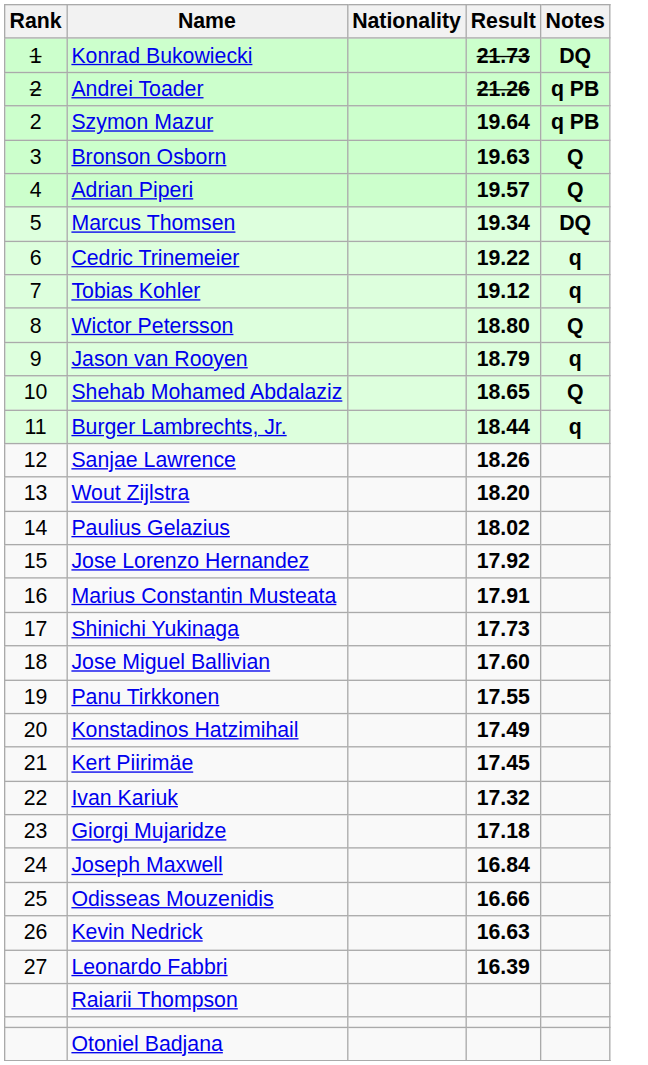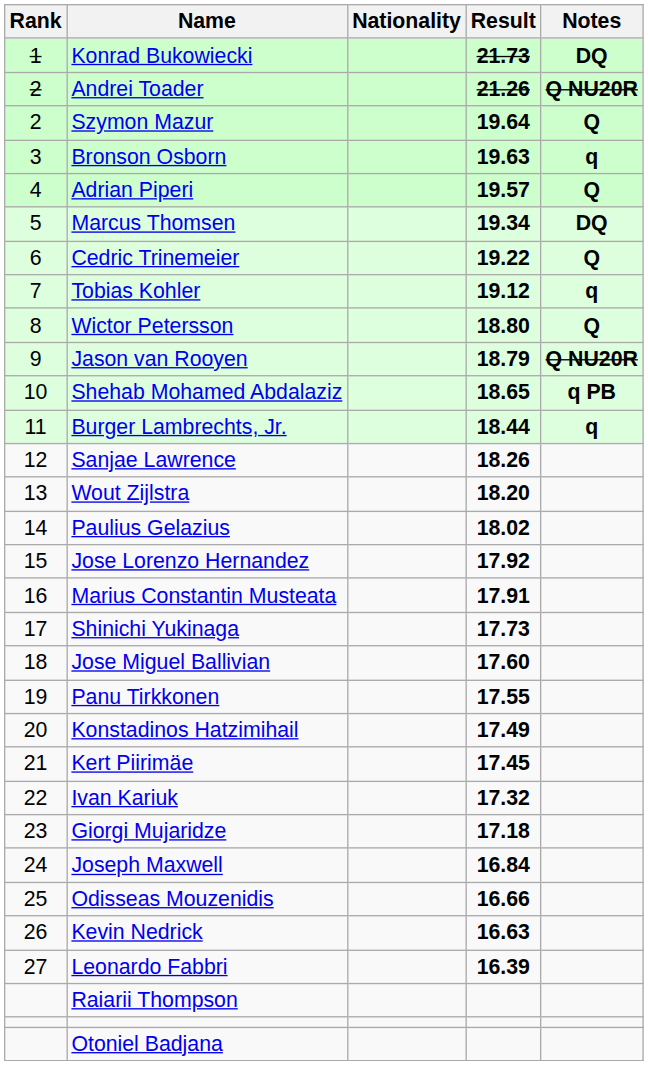Andrei Toader | Notes: q PB -> Q NU20R
Szymon Mazur | Notes: q PB -> Q
Bronson Osborn | Notes: Q -> q
Cedric Trinemeier | Notes: q -> Q
Jason van Rooyen | Notes: q -> Q NU20R
Shehab Mohamed Abdalaziz | Notes: Q -> q PB
